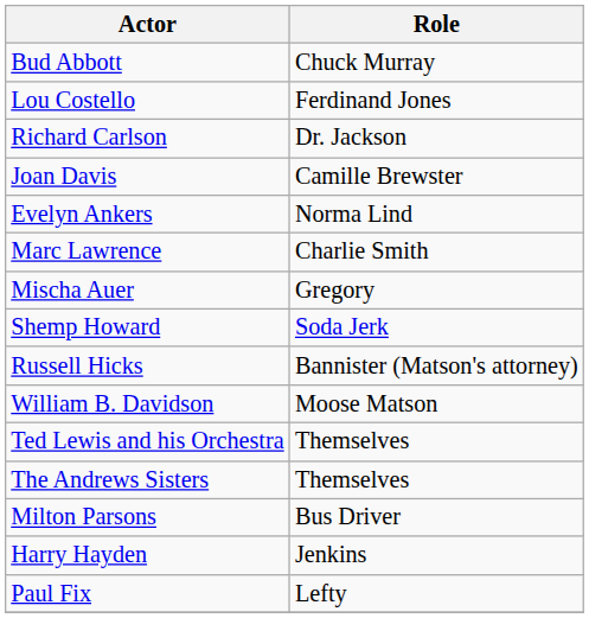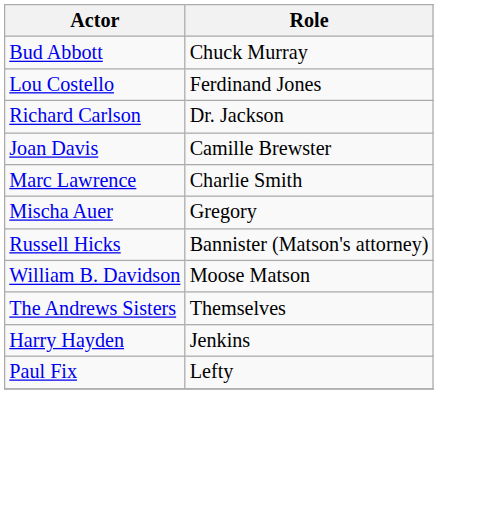- row: Evelyn Ankers | Norma Lind
- row: Shemp Howard | Soda Jerk
- row: Ted Lewis and his Orchestra | Themselves
- row: Milton Parsons | Bus Driver
